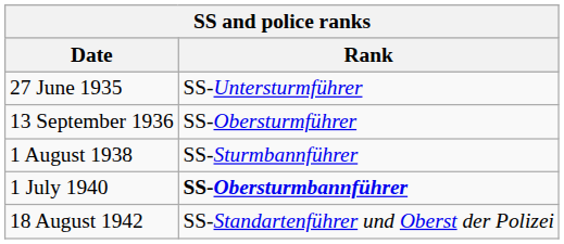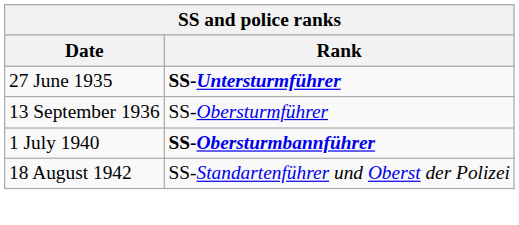27 June 1935 | Rank: normal -> bold
- row: 1 August 1938 | SS-Sturmbannführer
